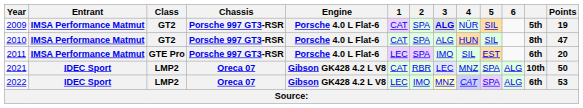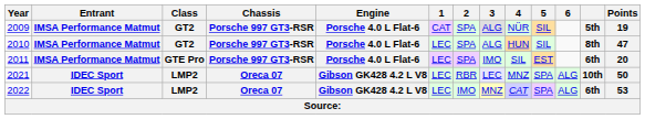2009 | 3: bold -> normal
2010 | 1: CAT -> LEC
2021 | 1: CAT -> LEC
